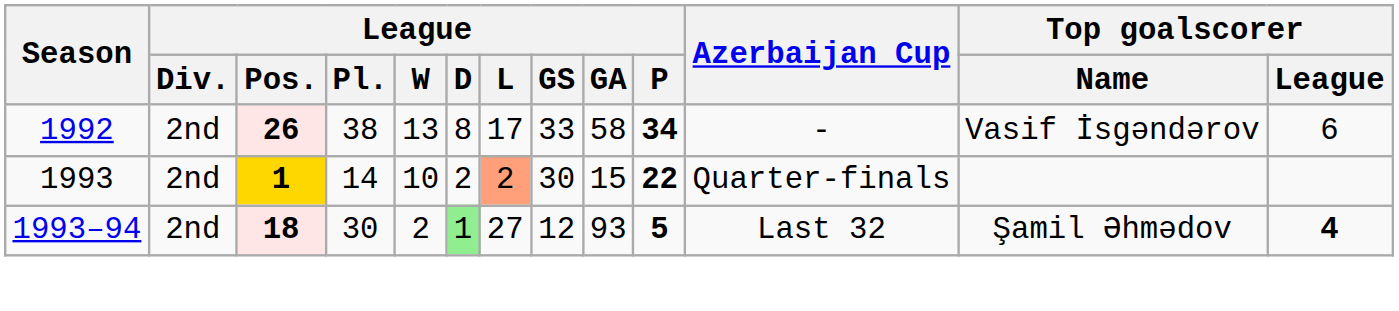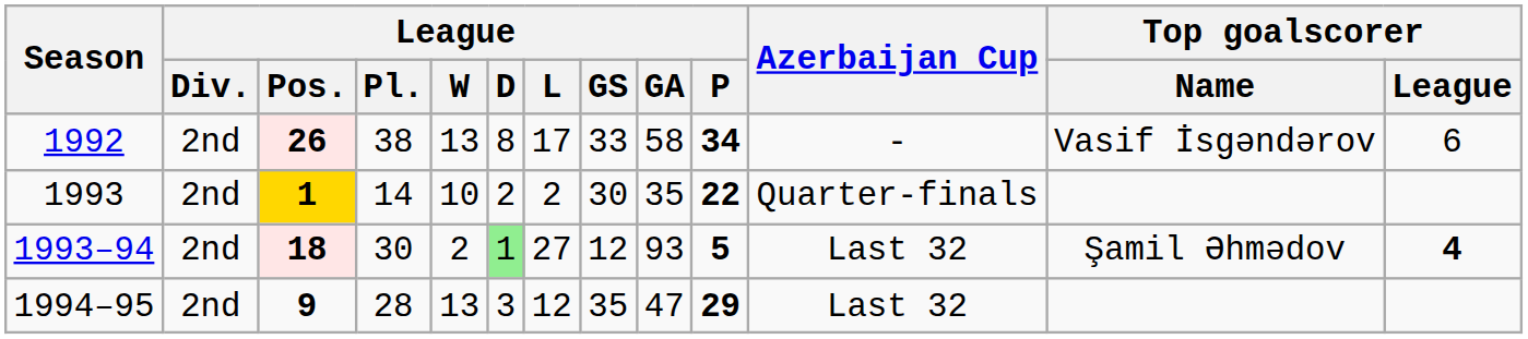1993 | League / L: lightsalmon background -> no background
1993 | League / GA: 15 -> 35
+ row: 1994–95 | 2nd | 9 | 28 | 13 | 3 | 12 | 35 | 47 | 29 | Last 32
